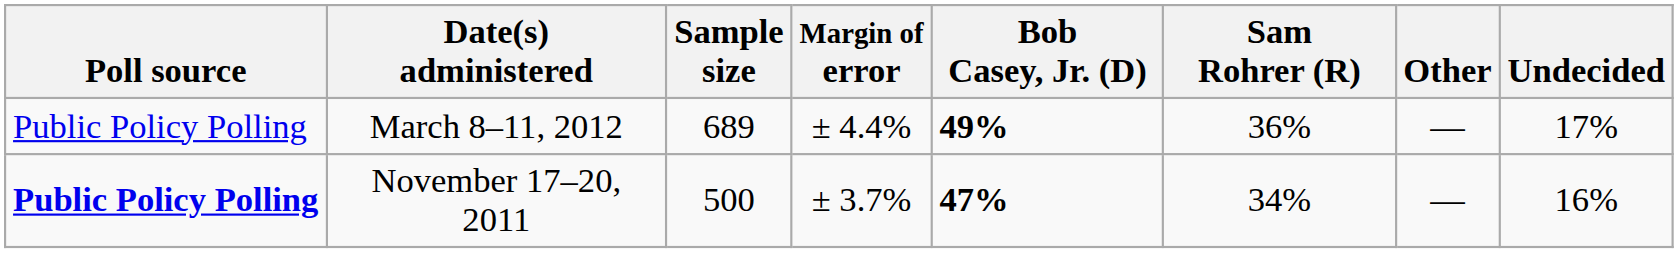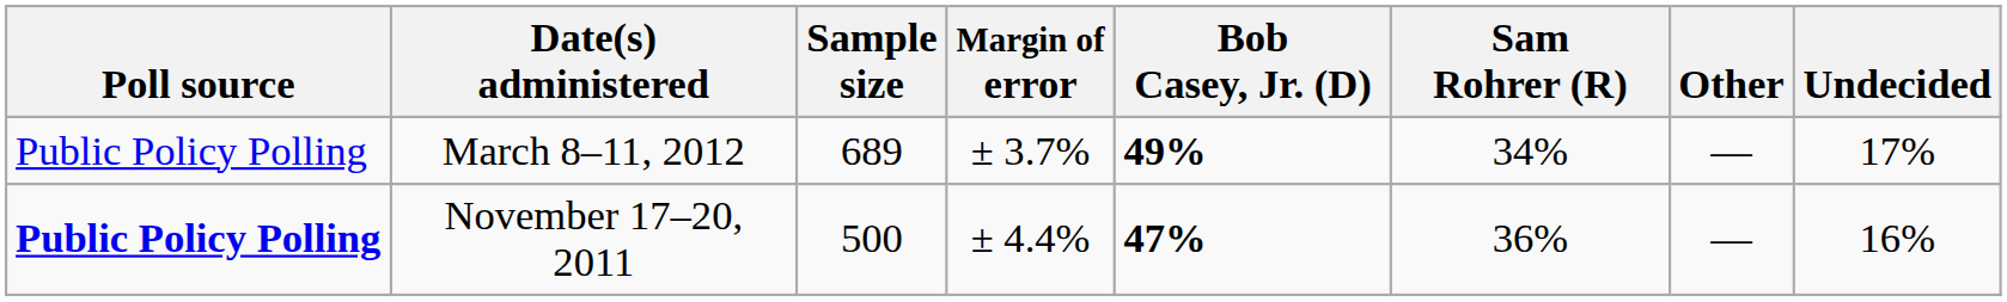March 8–11, 2012 | Margin of error: ± 4.4% -> ± 3.7%
March 8–11, 2012 | Sam Rohrer (R): 36% -> 34%
November 17–20, 2011 | Margin of error: ± 3.7% -> ± 4.4%
November 17–20, 2011 | Sam Rohrer (R): 34% -> 36%
